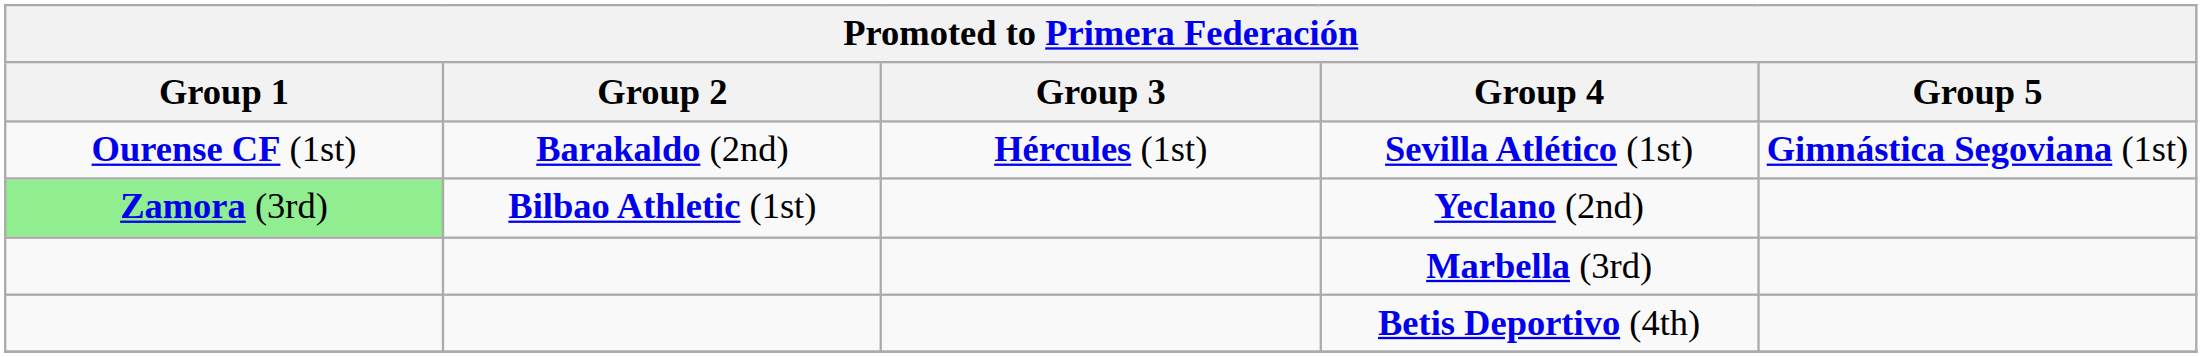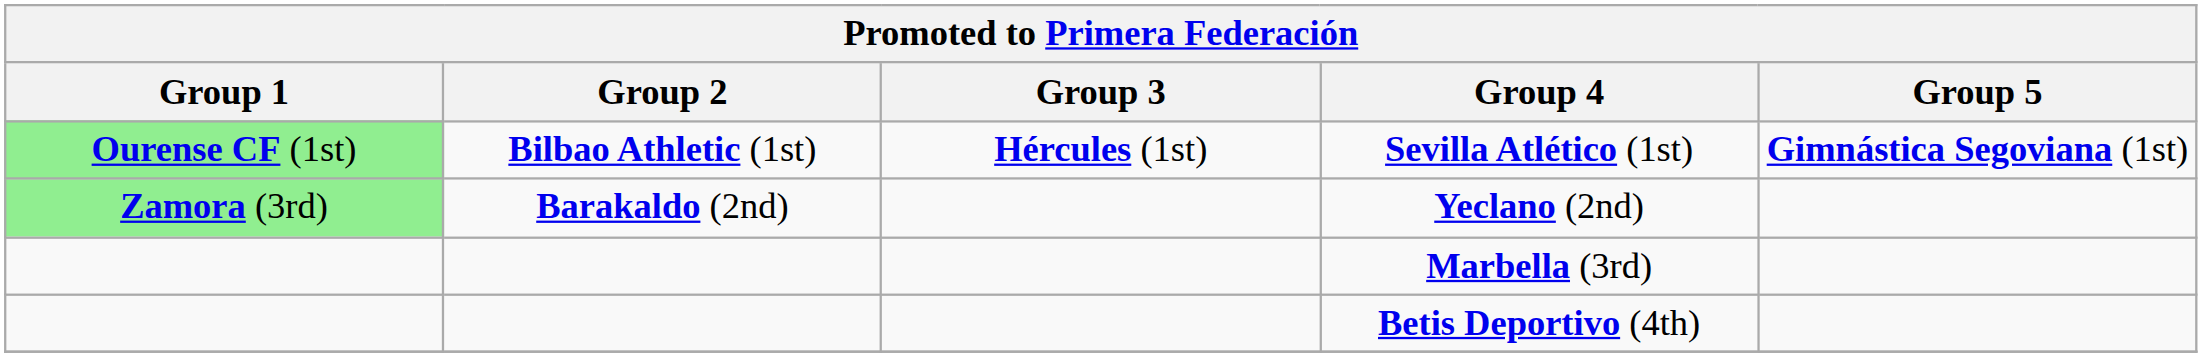Sevilla Atlético (1st) | Group 1: no background -> lightgreen background
Sevilla Atlético (1st) | Group 2: Barakaldo (2nd) -> Bilbao Athletic (1st)
Yeclano (2nd) | Group 2: Bilbao Athletic (1st) -> Barakaldo (2nd)
